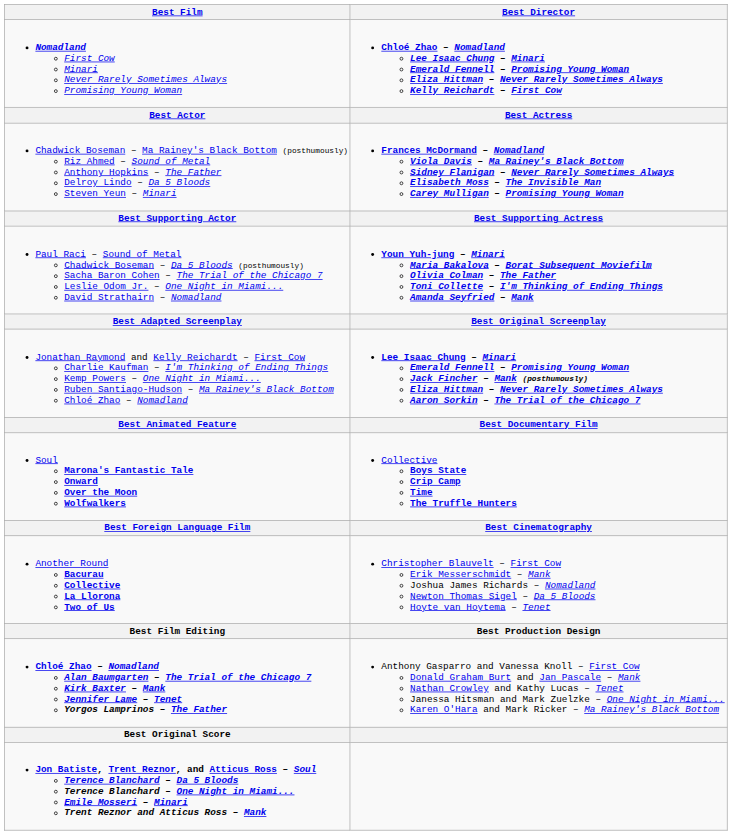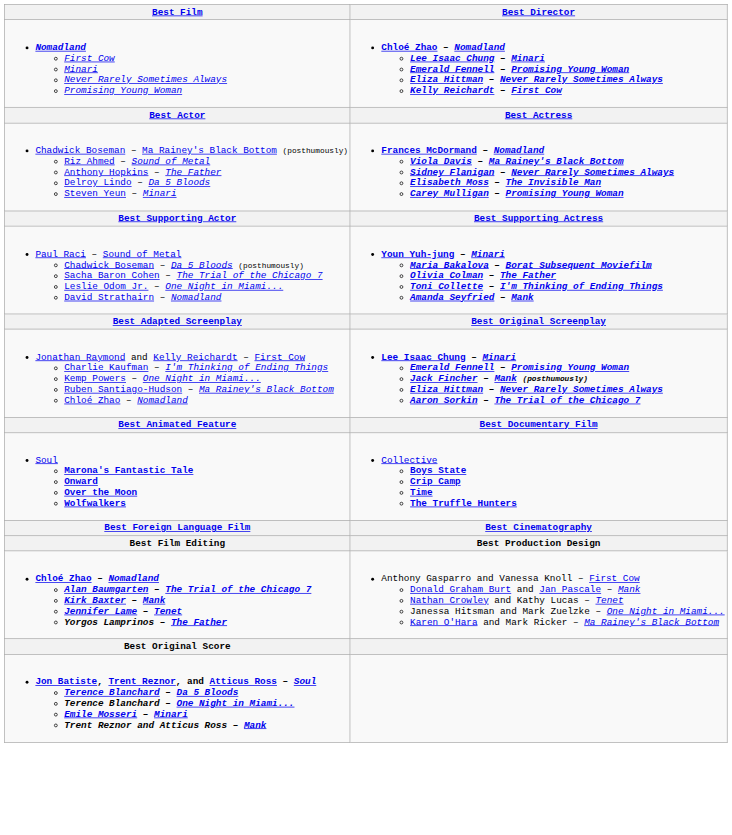- row: Another Round Bacurau Collective La Llorona Two of Us | Christopher Blauvelt – First Cow Erik Messerschmidt – Mank Joshua James Richards – Nomadland Newton Thomas Sigel – Da 5 Bloods Hoyte van Hoytema – Tenet
